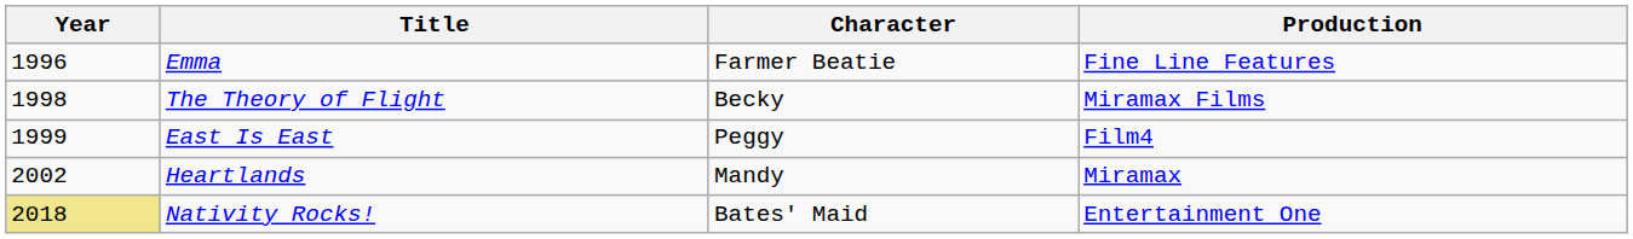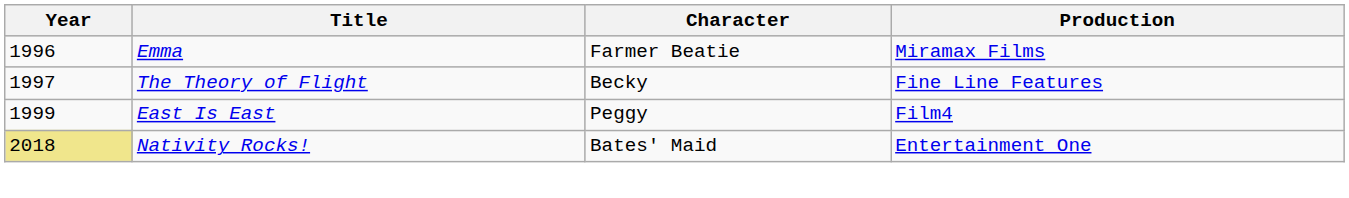Emma | Production: Fine Line Features -> Miramax Films
The Theory of Flight | Year: 1998 -> 1997
The Theory of Flight | Production: Miramax Films -> Fine Line Features
- row: 2002 | Heartlands | Mandy | Miramax
